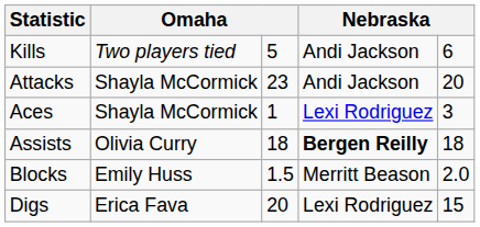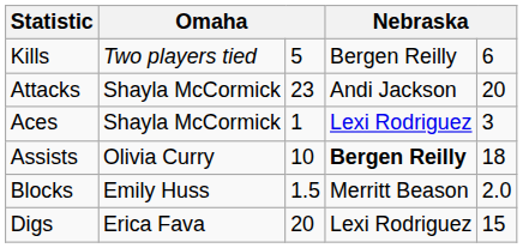Kills | column 4: Andi Jackson -> Bergen Reilly
Assists | column 3: 18 -> 10
